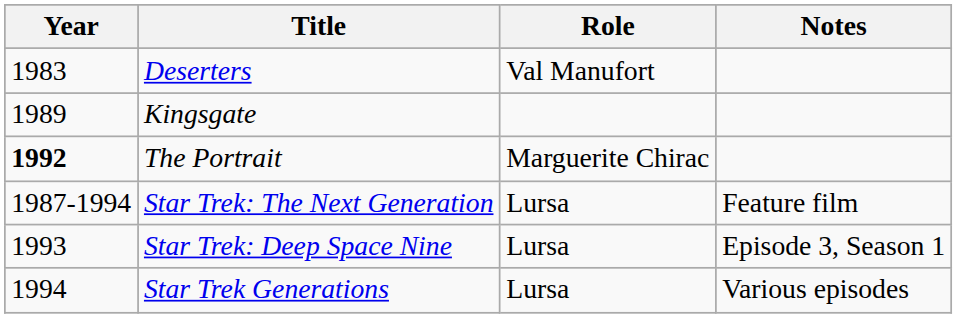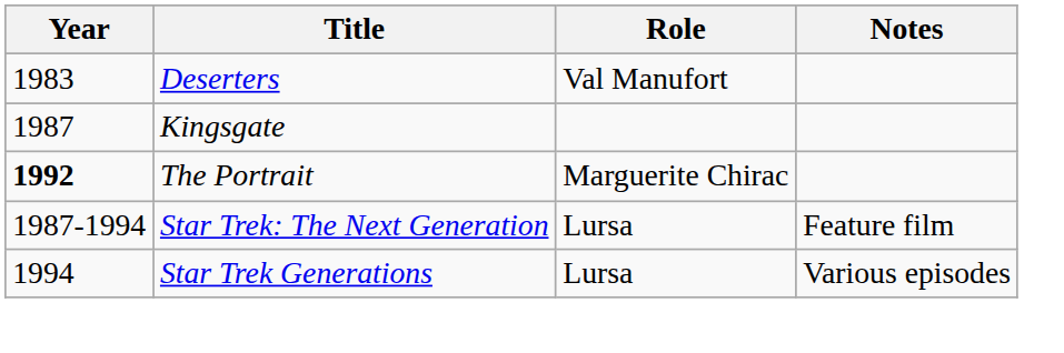Kingsgate | Year: 1989 -> 1987
- row: 1993 | Star Trek: Deep Space Nine | Lursa | Episode 3, Season 1
